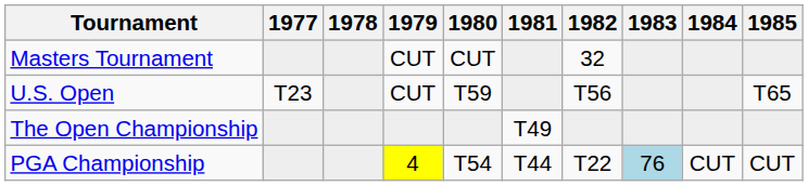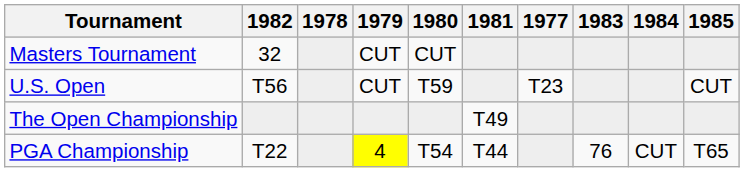columns swapped: 1977 <-> 1982
U.S. Open | 1985: T65 -> CUT
PGA Championship | 1983: lightblue background -> no background
PGA Championship | 1985: CUT -> T65
